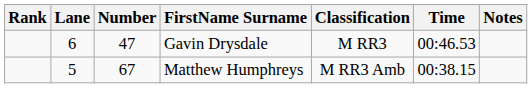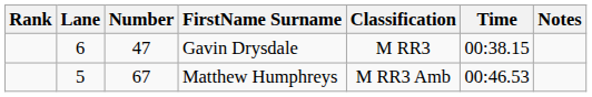Gavin Drysdale | Time: 00:46.53 -> 00:38.15
Matthew Humphreys | Time: 00:38.15 -> 00:46.53
